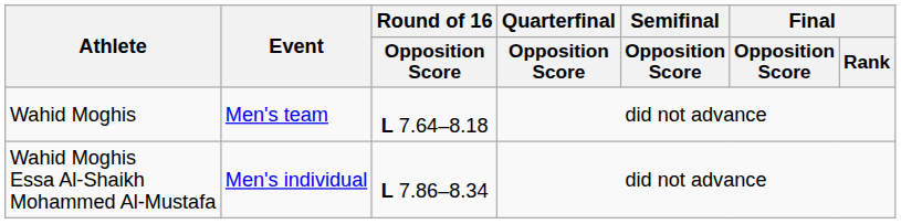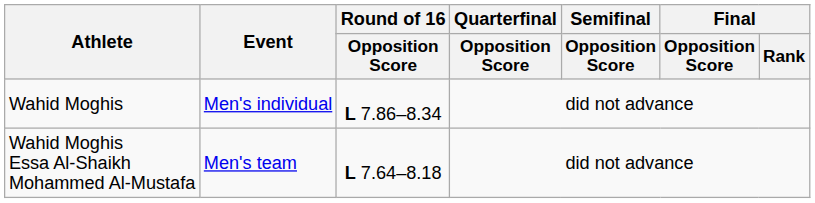Wahid Moghis | Event: Men's team -> Men's individual
Wahid Moghis | Round of 16 / Opposition Score: L 7.64–8.18 -> L 7.86–8.34
Wahid Moghis Essa Al-Shaikh Mohammed Al-Mustafa | Event: Men's individual -> Men's team
Wahid Moghis Essa Al-Shaikh Mohammed Al-Mustafa | Round of 16 / Opposition Score: L 7.86–8.34 -> L 7.64–8.18
